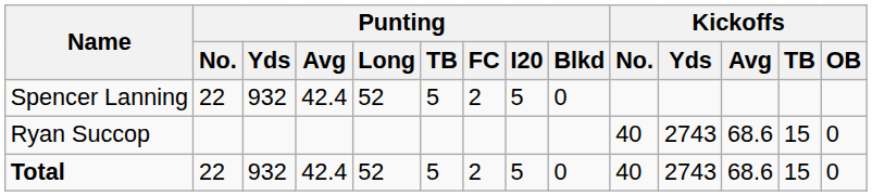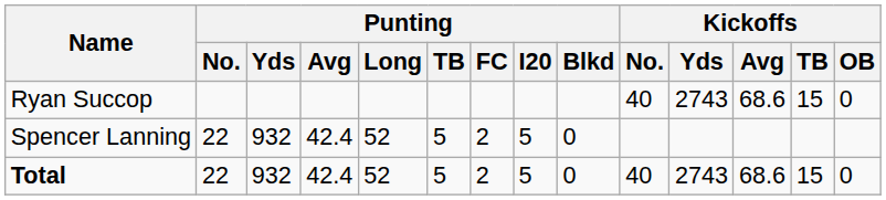rows swapped: Spencer Lanning <-> Ryan Succop
